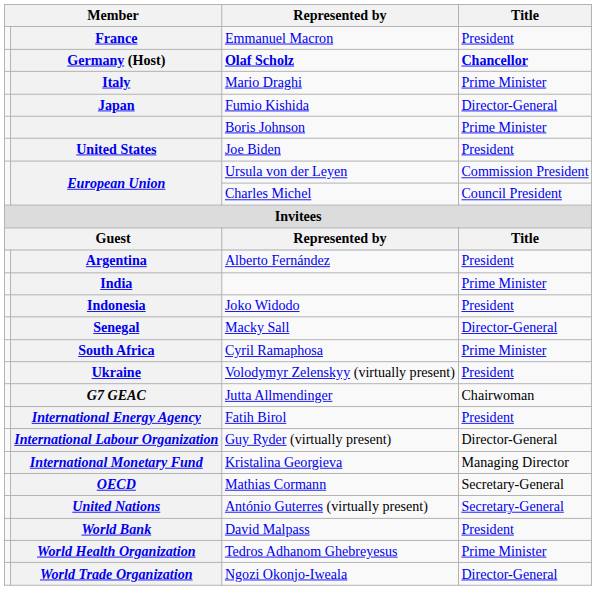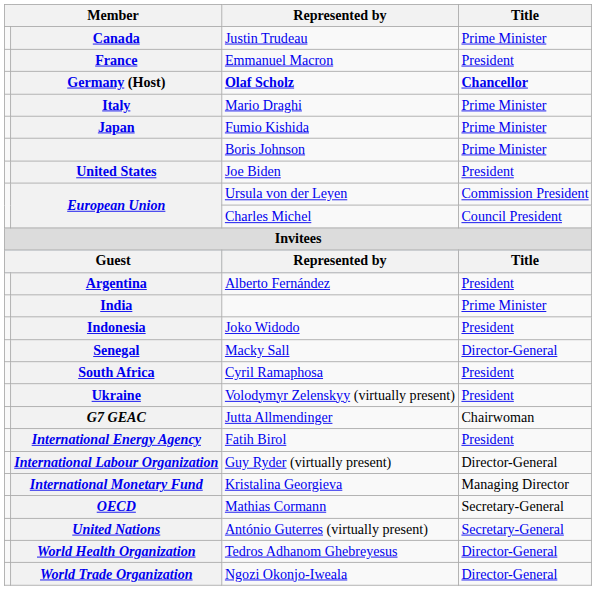+ row: Canada | Justin Trudeau | Prime Minister
Japan | Title: Director-General -> Prime Minister
South Africa | Title: Prime Minister -> President
- row: World Bank | David Malpass | President
World Health Organization | Title: Prime Minister -> Director-General
